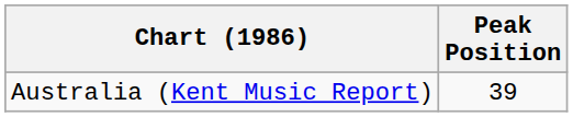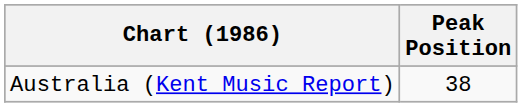Australia (Kent Music Report) | Peak Position: 39 -> 38
